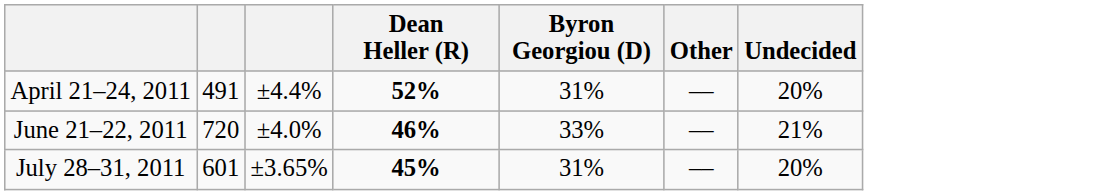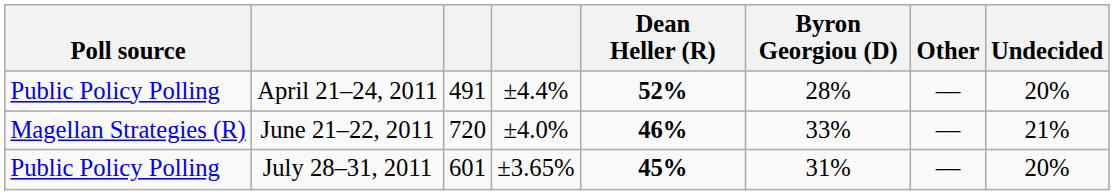+ column: Poll source | Public Policy Polling | Magellan Strategies (R) | Public Policy Polling
April 21–24, 2011 | Byron Georgiou (D): 31% -> 28%
